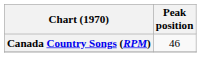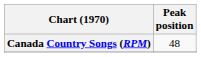Canada Country Songs (RPM) | Peak position: 46 -> 48
